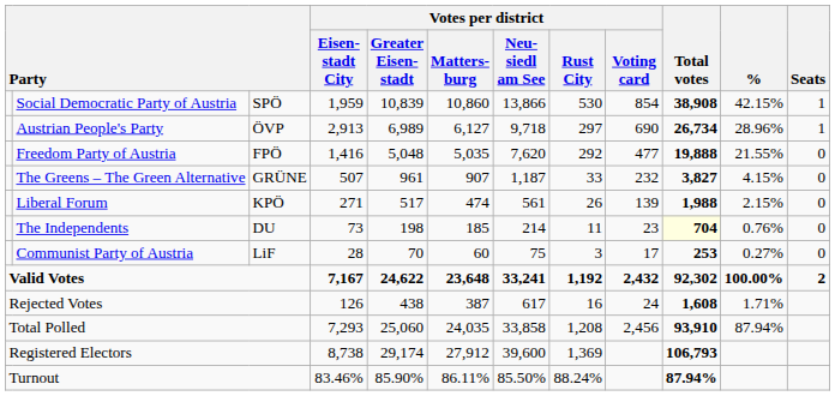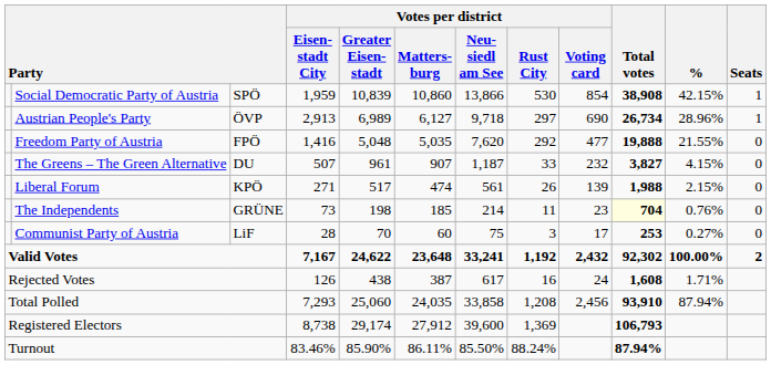The Greens – The Green Alternative | column 3: GRÜNE -> DU
The Independents | column 3: DU -> GRÜNE
